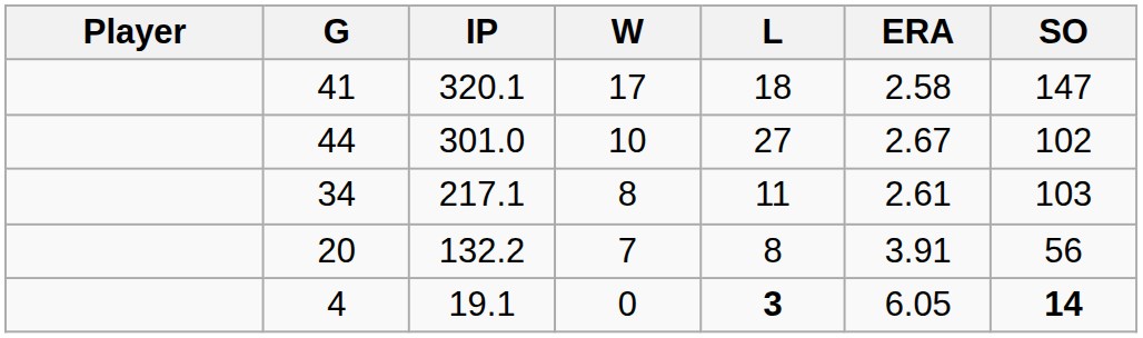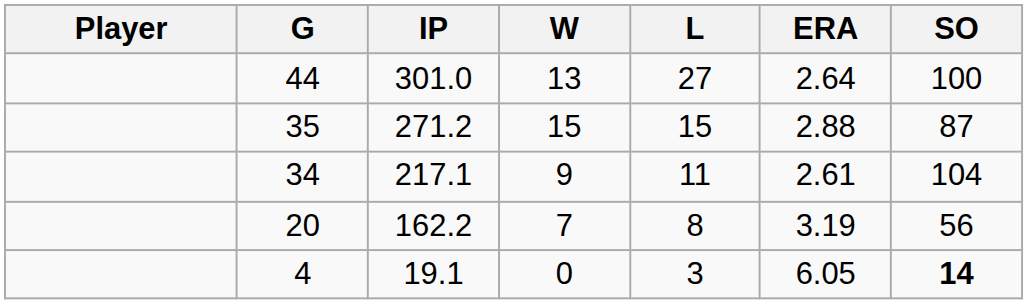- row: 41 | 320.1 | 17 | 18 | 2.58 | 147
44 | W: 10 -> 13
44 | ERA: 2.67 -> 2.64
44 | SO: 102 -> 100
+ row: 35 | 271.2 | 15 | 15 | 2.88 | 87
34 | W: 8 -> 9
34 | SO: 103 -> 104
20 | IP: 132.2 -> 162.2
20 | ERA: 3.91 -> 3.19
4 | L: bold -> normal
